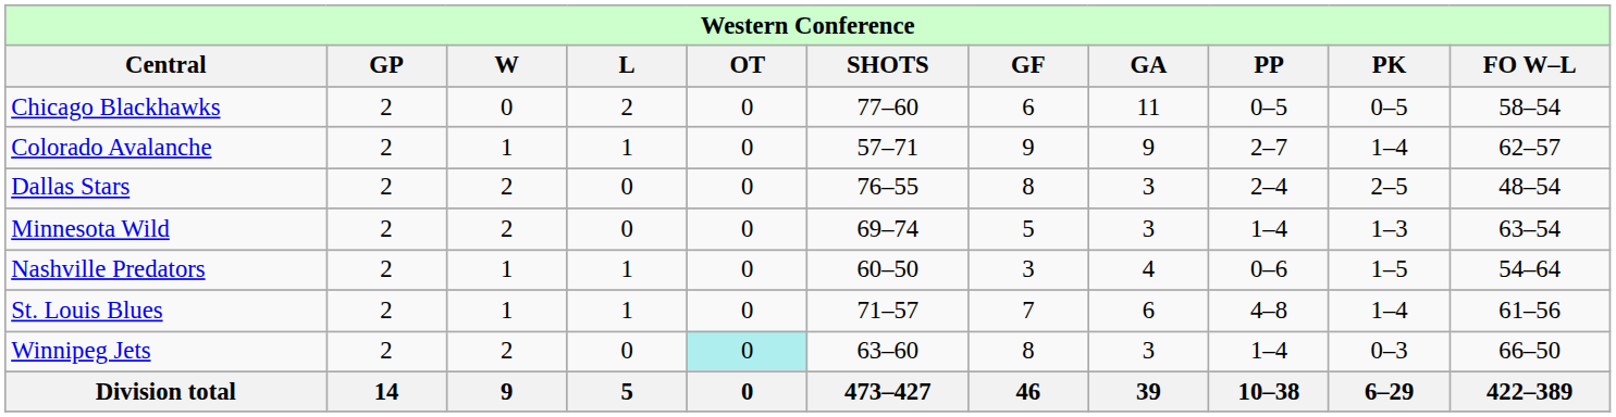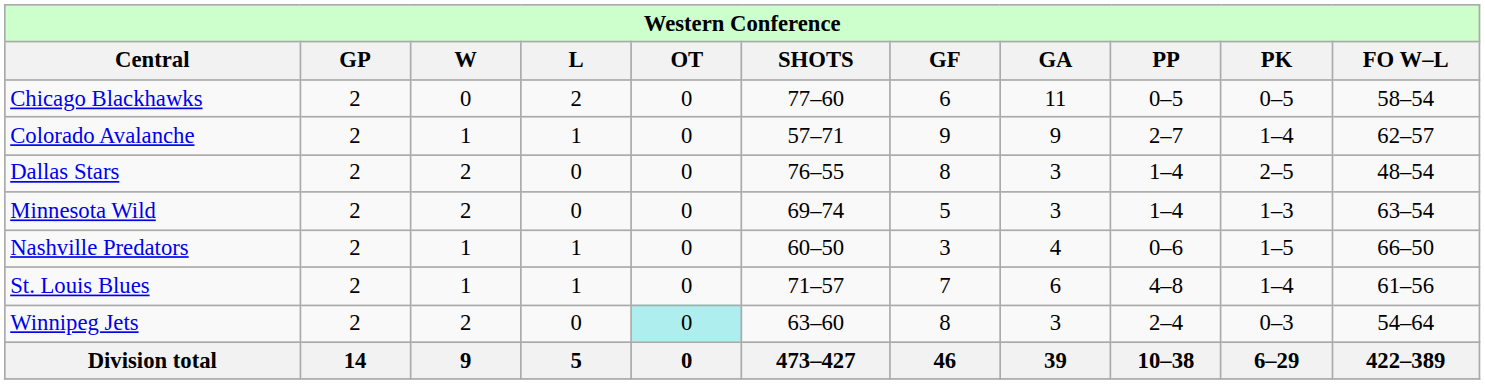Dallas Stars | column 9: 2–4 -> 1–4
Nashville Predators | column 11: 54–64 -> 66–50
Winnipeg Jets | column 9: 1–4 -> 2–4
Winnipeg Jets | column 11: 66–50 -> 54–64
